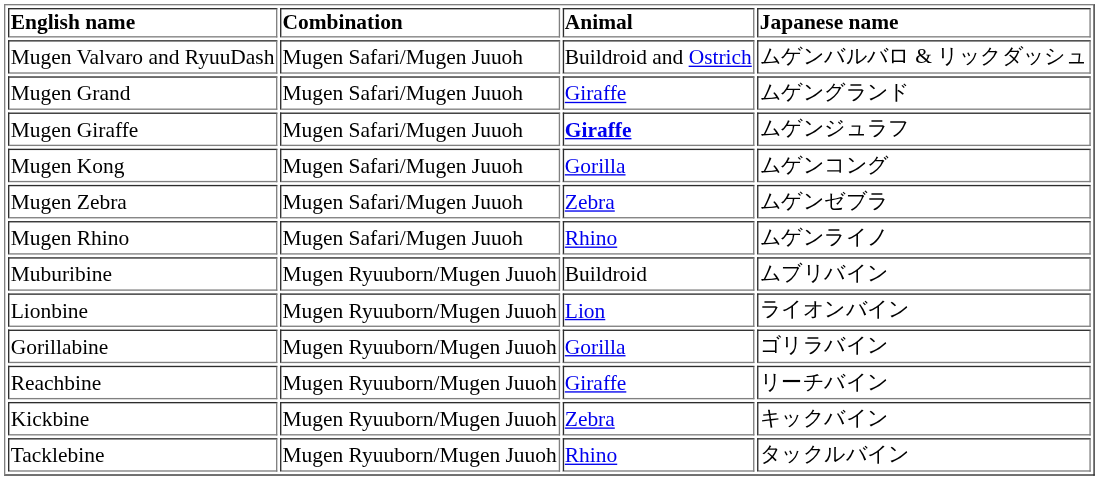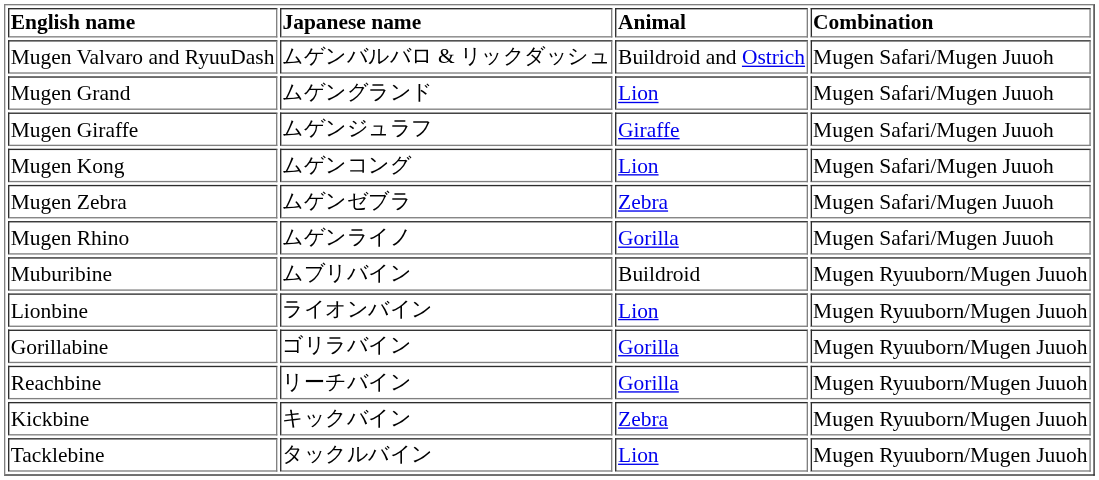columns swapped: Japanese name <-> Combination
Mugen Grand | Animal: Giraffe -> Lion
Mugen Giraffe | Animal: bold -> normal
Mugen Kong | Animal: Gorilla -> Lion
Mugen Rhino | Animal: Rhino -> Gorilla
Reachbine | Animal: Giraffe -> Gorilla
Tacklebine | Animal: Rhino -> Lion
